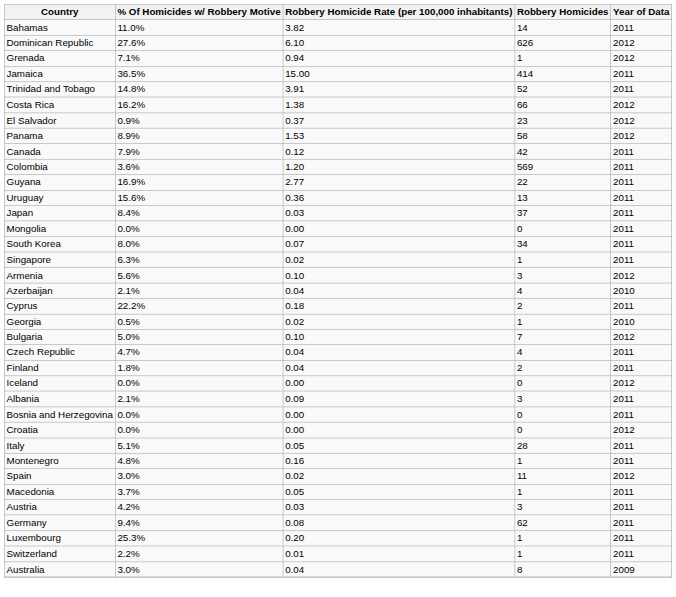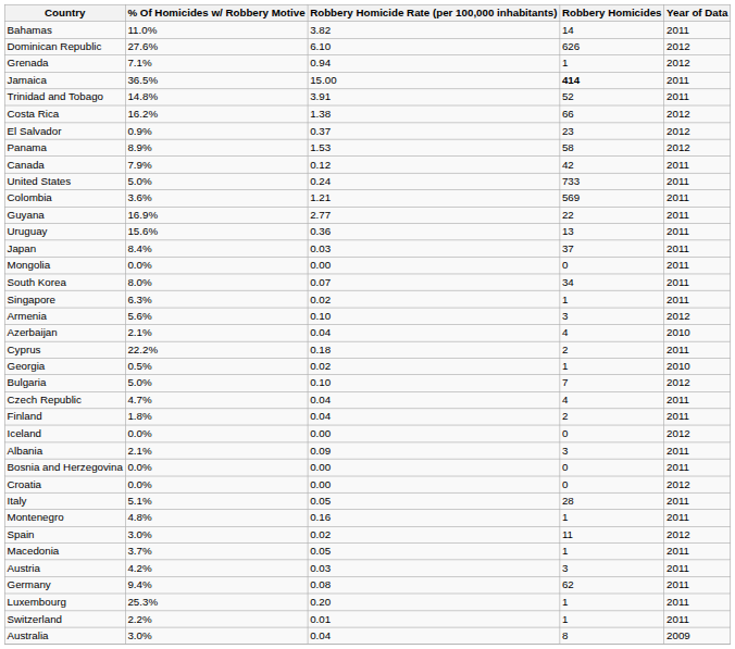Jamaica | Robbery Homicides: normal -> bold
+ row: United States | 5.0% | 0.24 | 733 | 2011
Colombia | Robbery Homicide Rate (per 100,000 inhabitants): 1.20 -> 1.21
